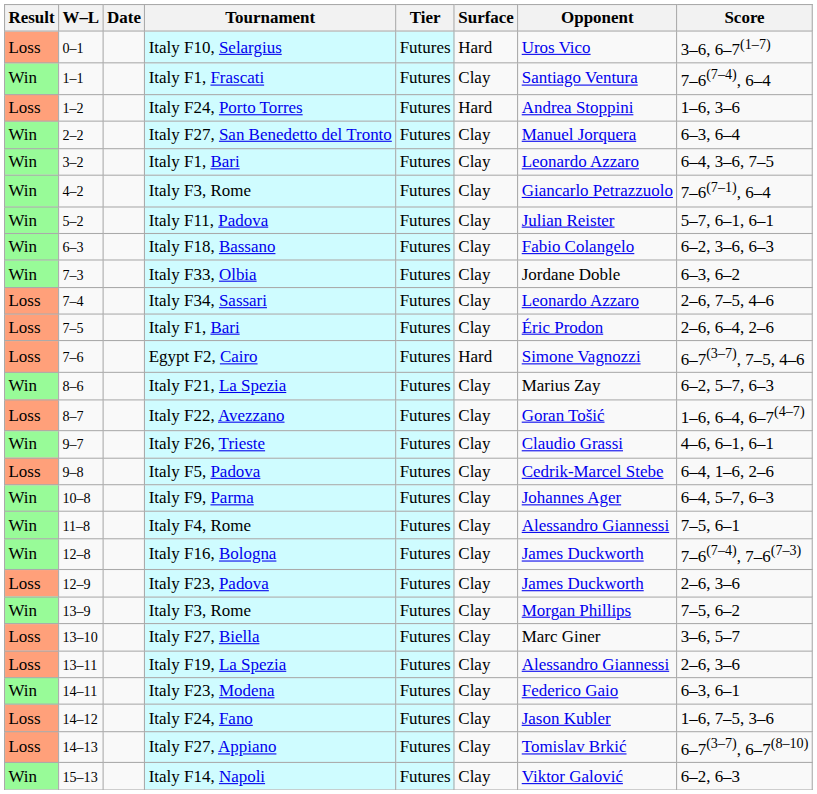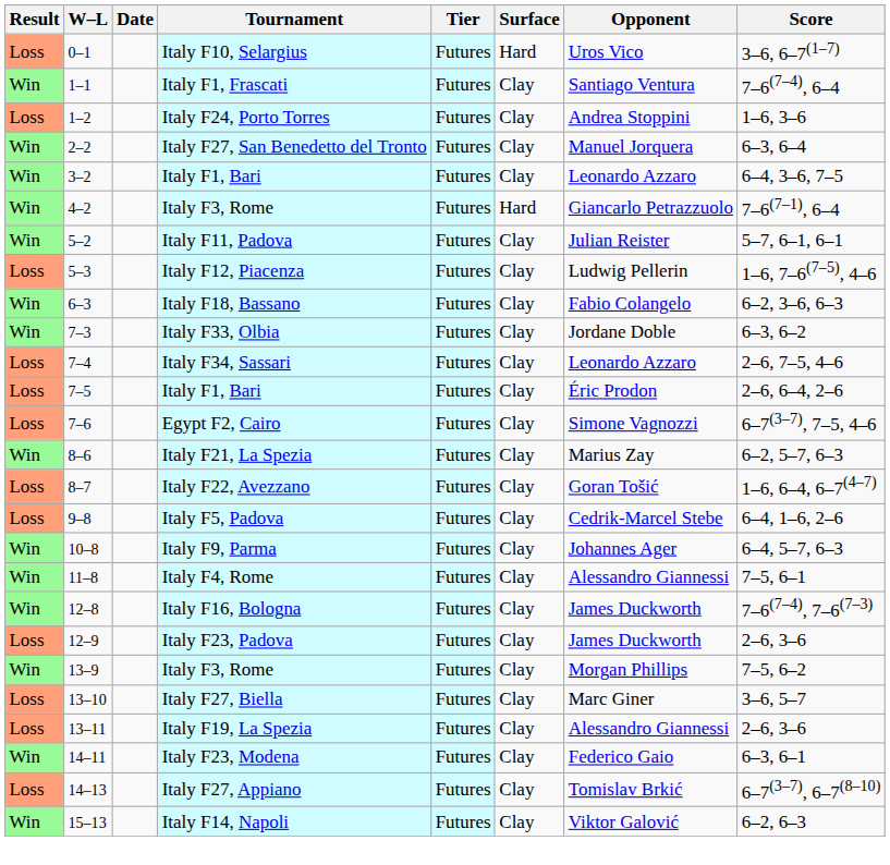Italy F24, Porto Torres | Surface: Hard -> Clay
4–2 / Italy F3, Rome | Surface: Clay -> Hard
+ row: Loss | 5–3 | Italy F12, Piacenza | Futures | Clay | Ludwig Pellerin | 1–6, 7–6(7–5), 4–6
Egypt F2, Cairo | Surface: Hard -> Clay
- row: Win | 9–7 | Italy F26, Trieste | Futures | Clay | Claudio Grassi | 4–6, 6–1, 6–1
- row: Loss | 14–12 | Italy F24, Fano | Futures | Clay | Jason Kubler | 1–6, 7–5, 3–6
